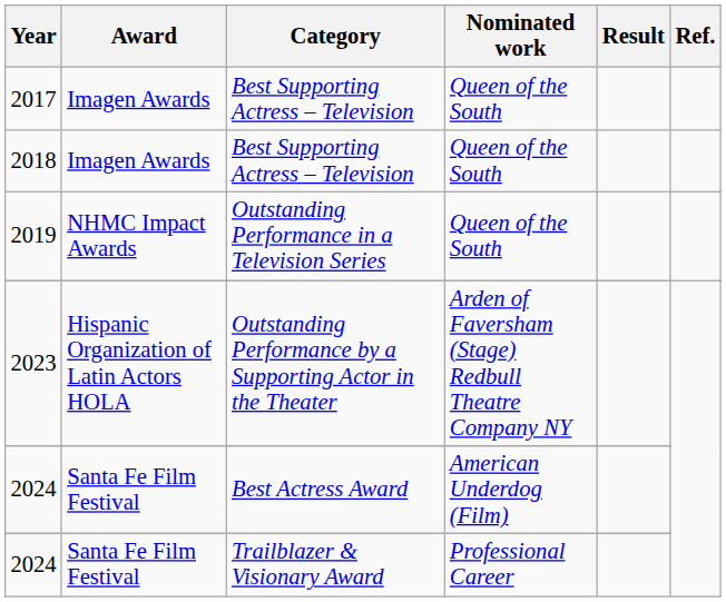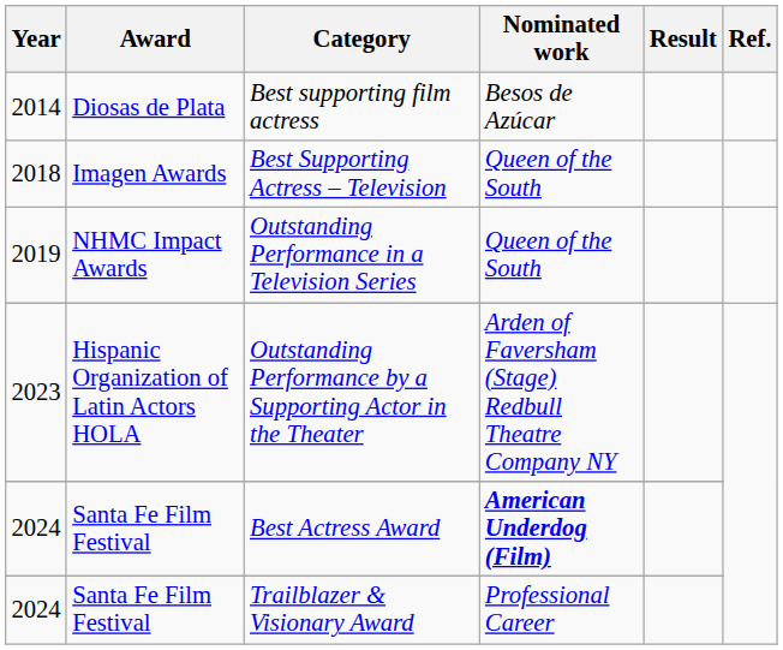+ row: 2014 | Diosas de Plata | Best supporting film actress | Besos de Azúcar
- row: 2017 | Imagen Awards | Best Supporting Actress – Television | Queen of the South
2024 / Best Actress Award | Nominated work: normal -> bold
